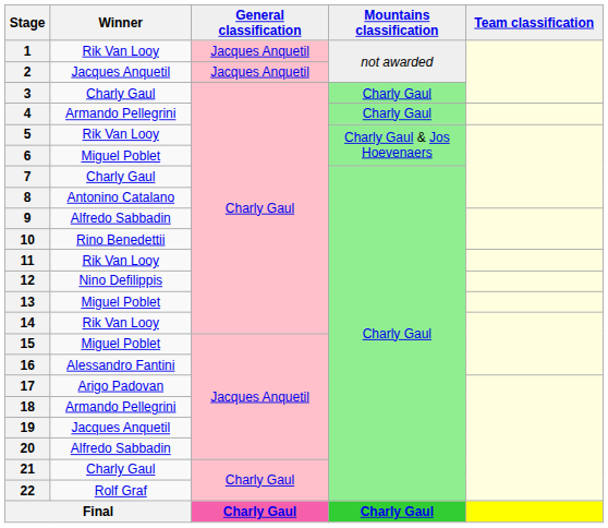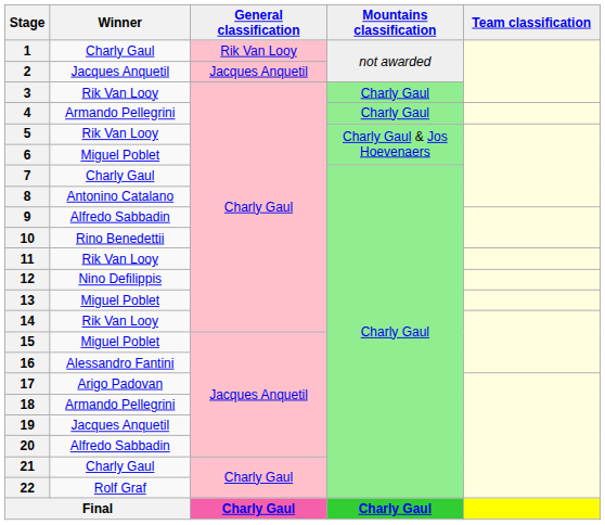1 | Winner: Rik Van Looy -> Charly Gaul
1 | General classification: Jacques Anquetil -> Rik Van Looy
3 | Winner: Charly Gaul -> Rik Van Looy
